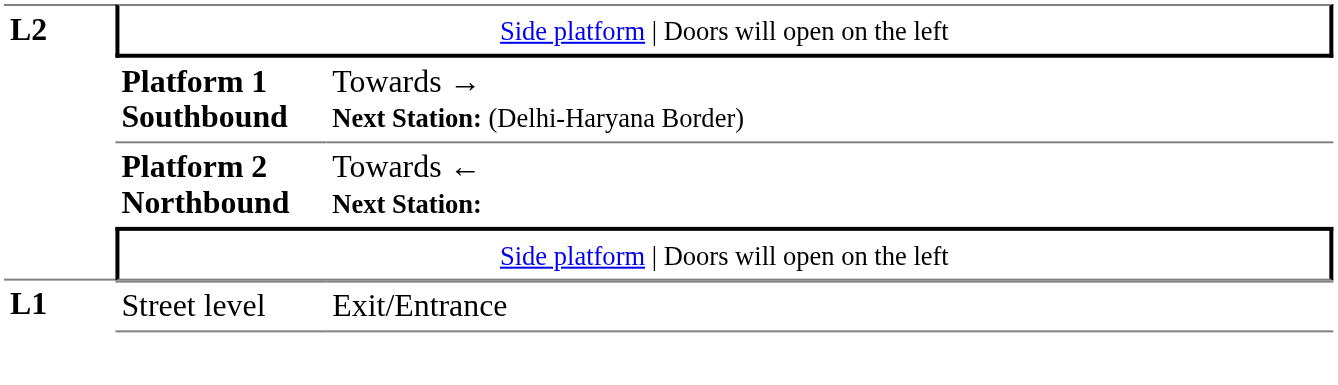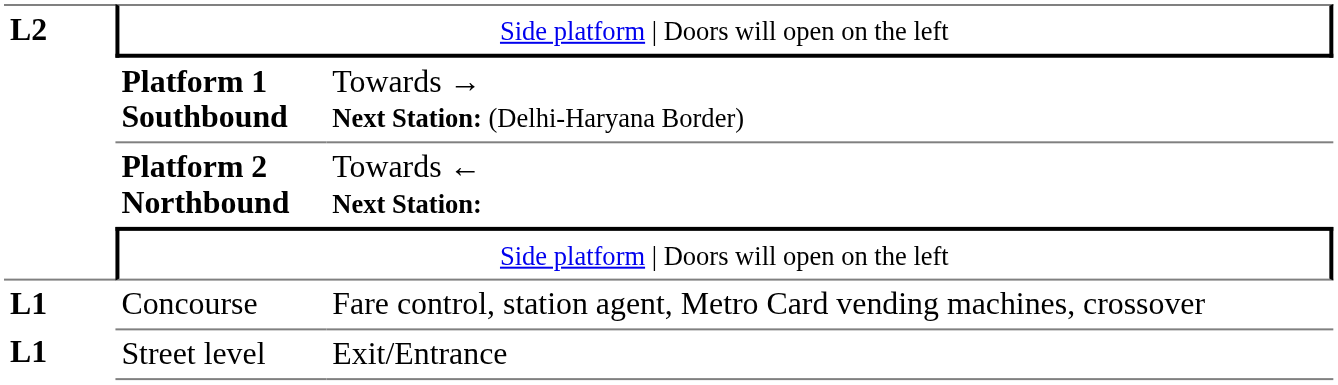+ row: L1 | Concourse | Fare control, station agent, Metro Card vending machines, crossover
